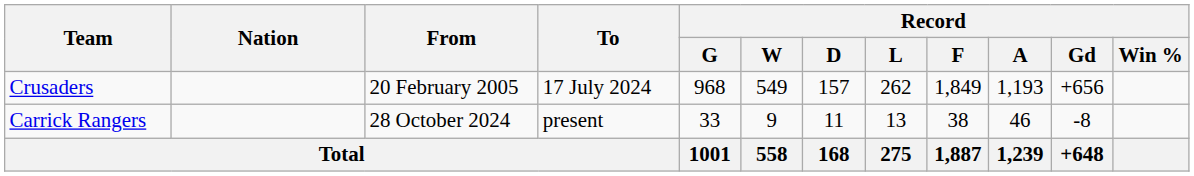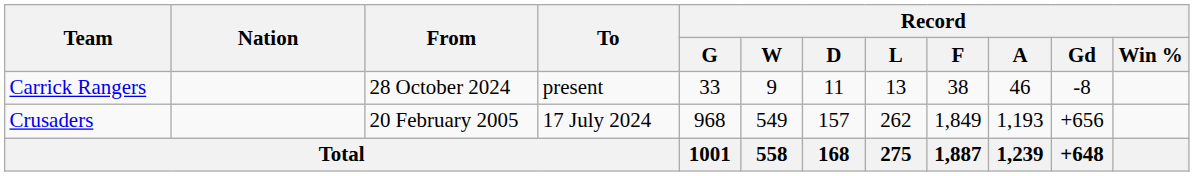rows swapped: Crusaders <-> Carrick Rangers
